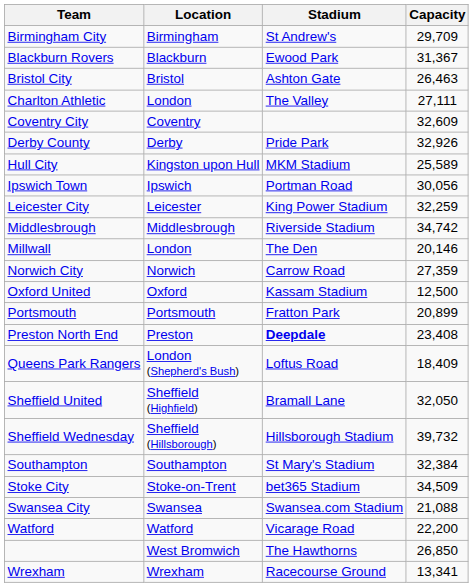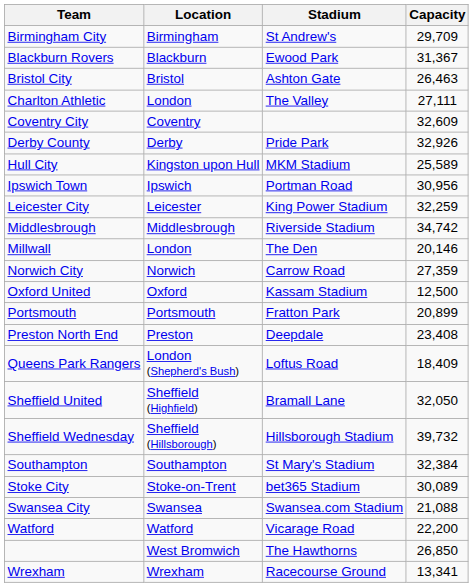Ipswich Town | Capacity: 30,056 -> 30,956
Preston North End | Stadium: bold -> normal
Stoke City | Capacity: 34,509 -> 30,089
